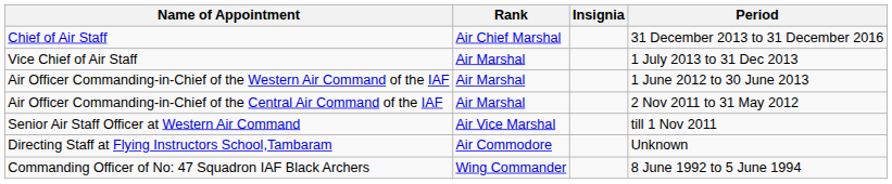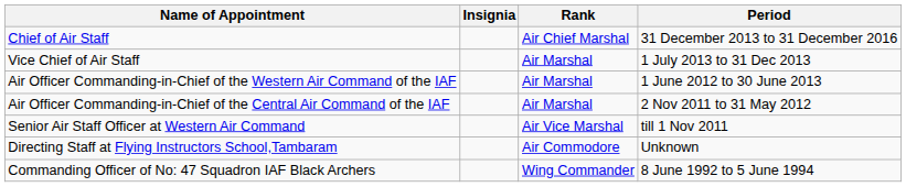columns swapped: Rank <-> Insignia
